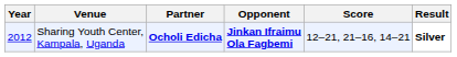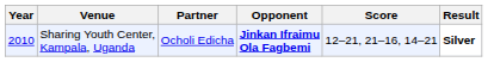Sharing Youth Center, Kampala, Uganda | Year: 2012 -> 2010
Sharing Youth Center, Kampala, Uganda | Partner: bold -> normal
